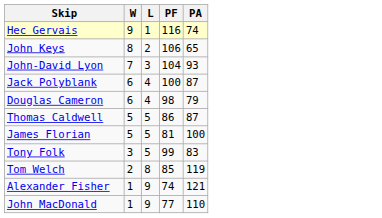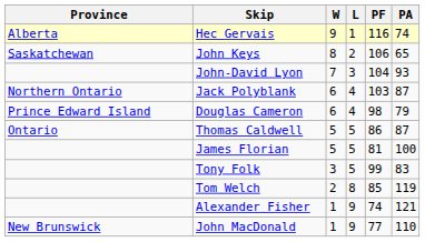+ column: Province | Alberta | Saskatchewan | Northern Ontario | Prince Edward Island | Ontario | New Brunswick
Jack Polyblank | PF: 100 -> 103
